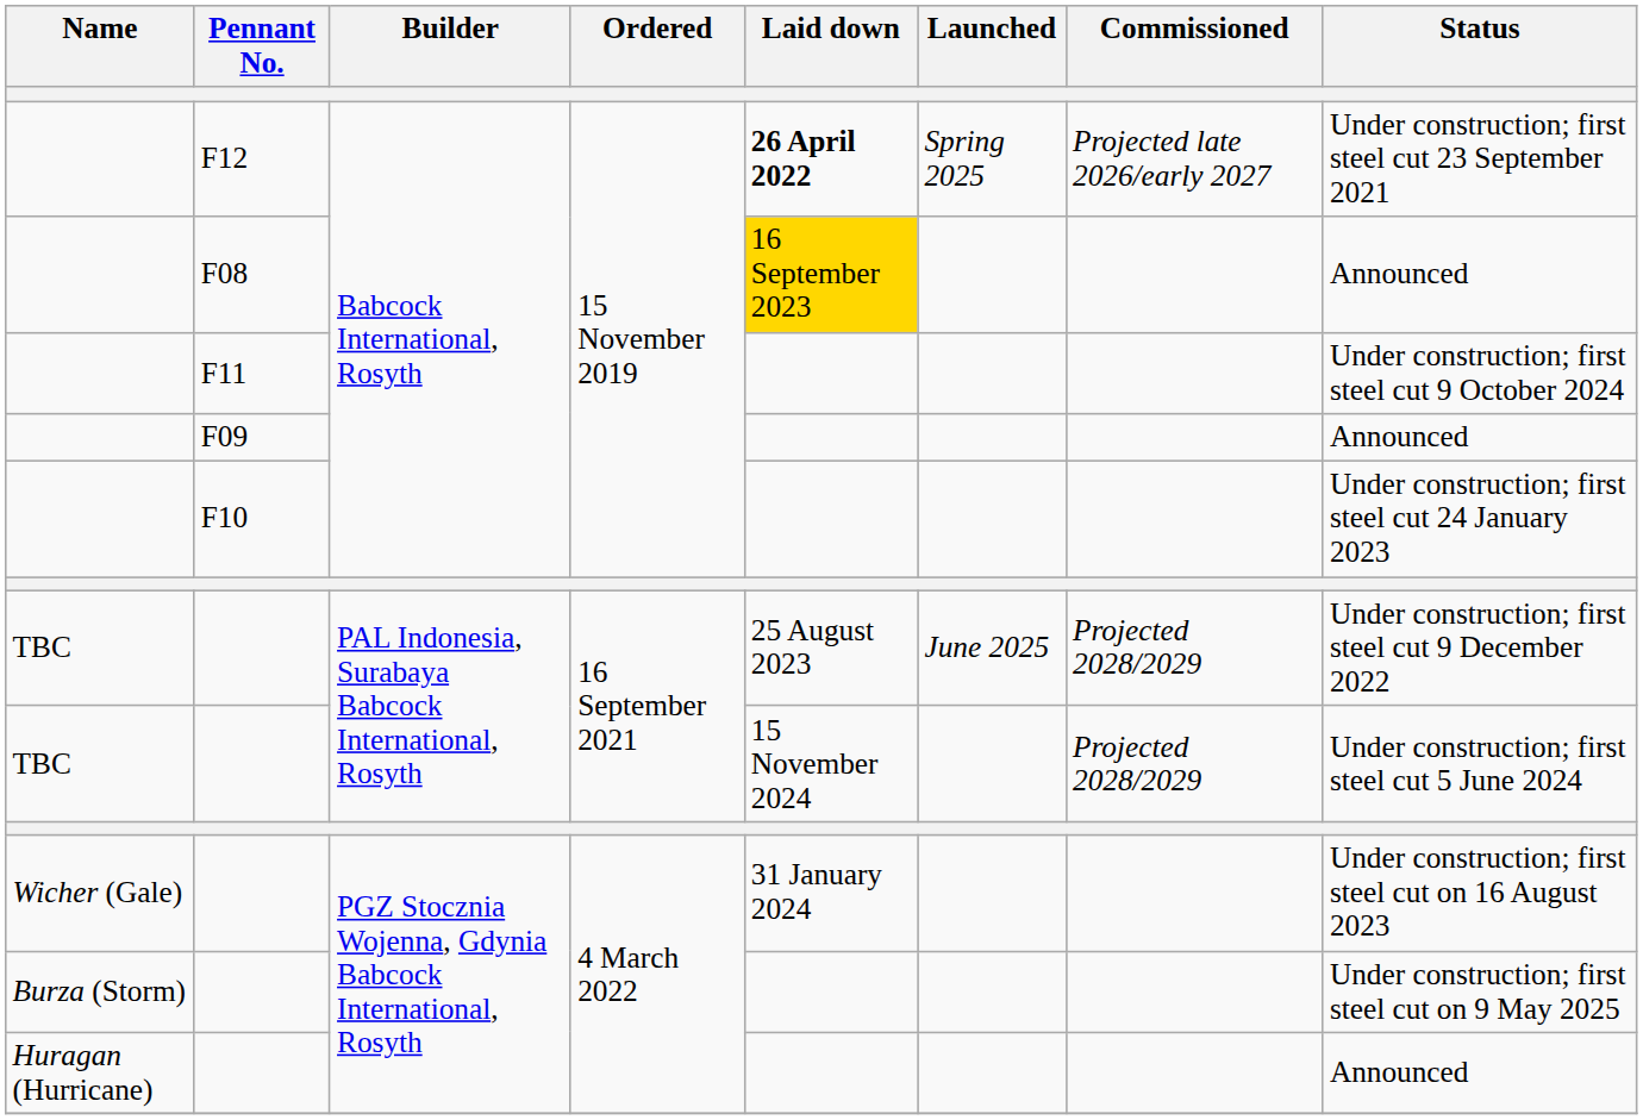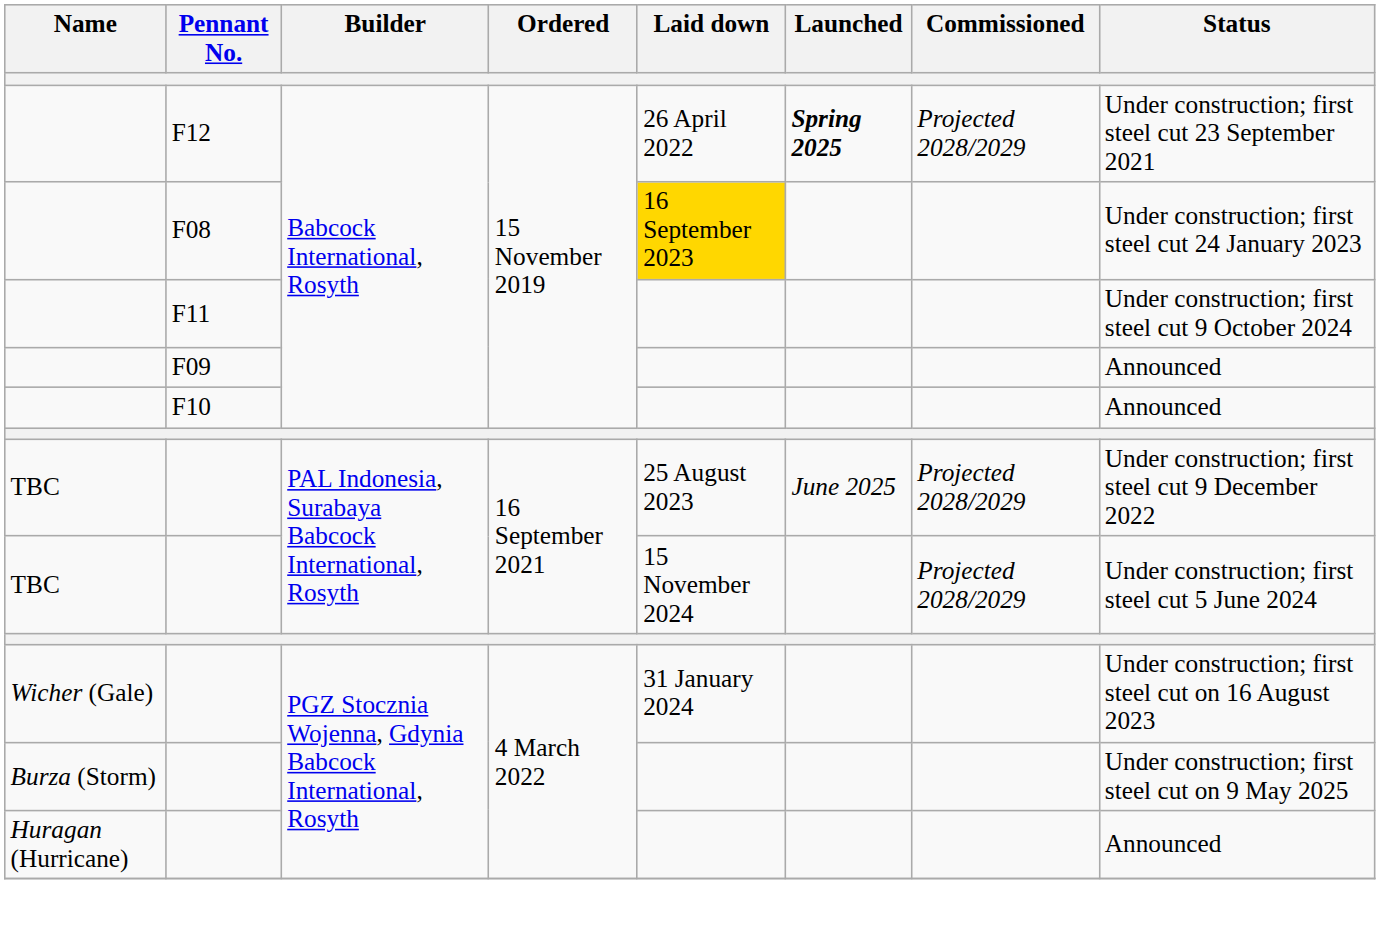F12 | Laid down: bold -> normal
F12 | Launched: normal -> bold
F12 | Commissioned: Projected late 2026/early 2027 -> Projected 2028/2029
F08 | Status: Announced -> Under construction; first steel cut 24 January 2023
F10 | Status: Under construction; first steel cut 24 January 2023 -> Announced
